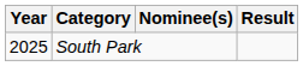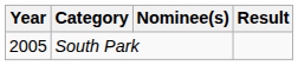South Park | Year: 2025 -> 2005
